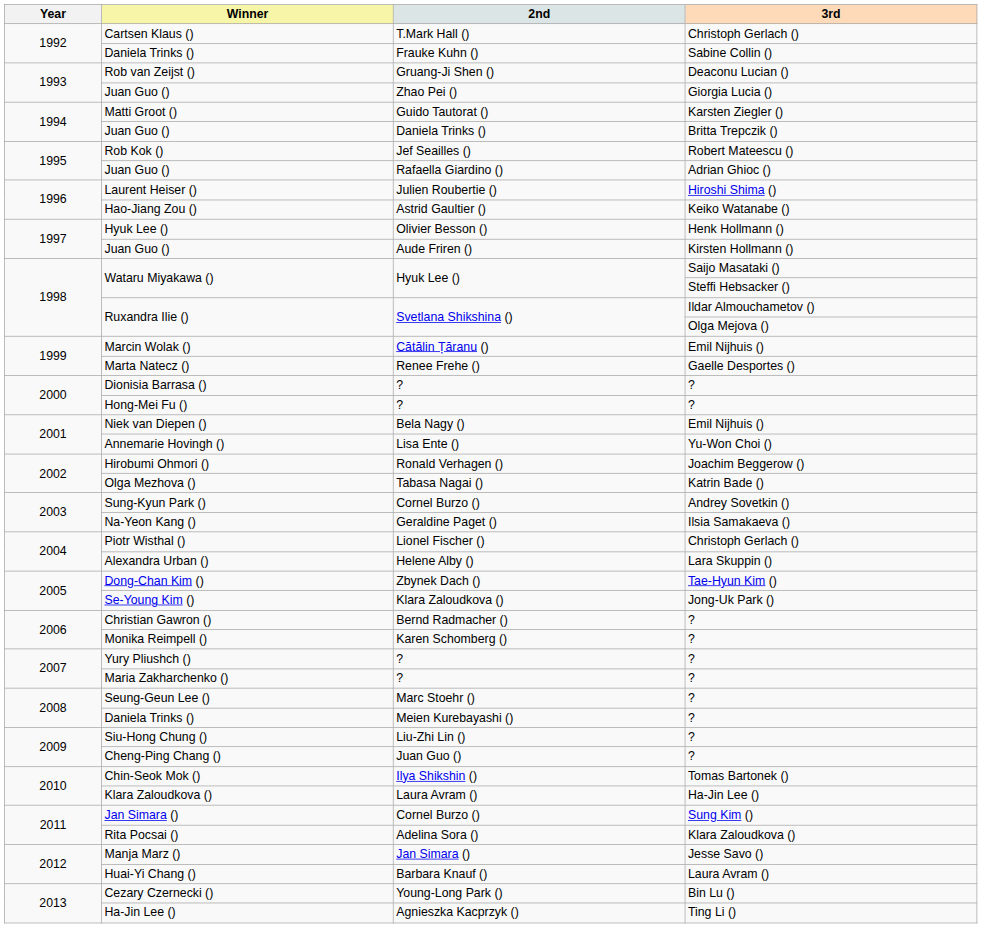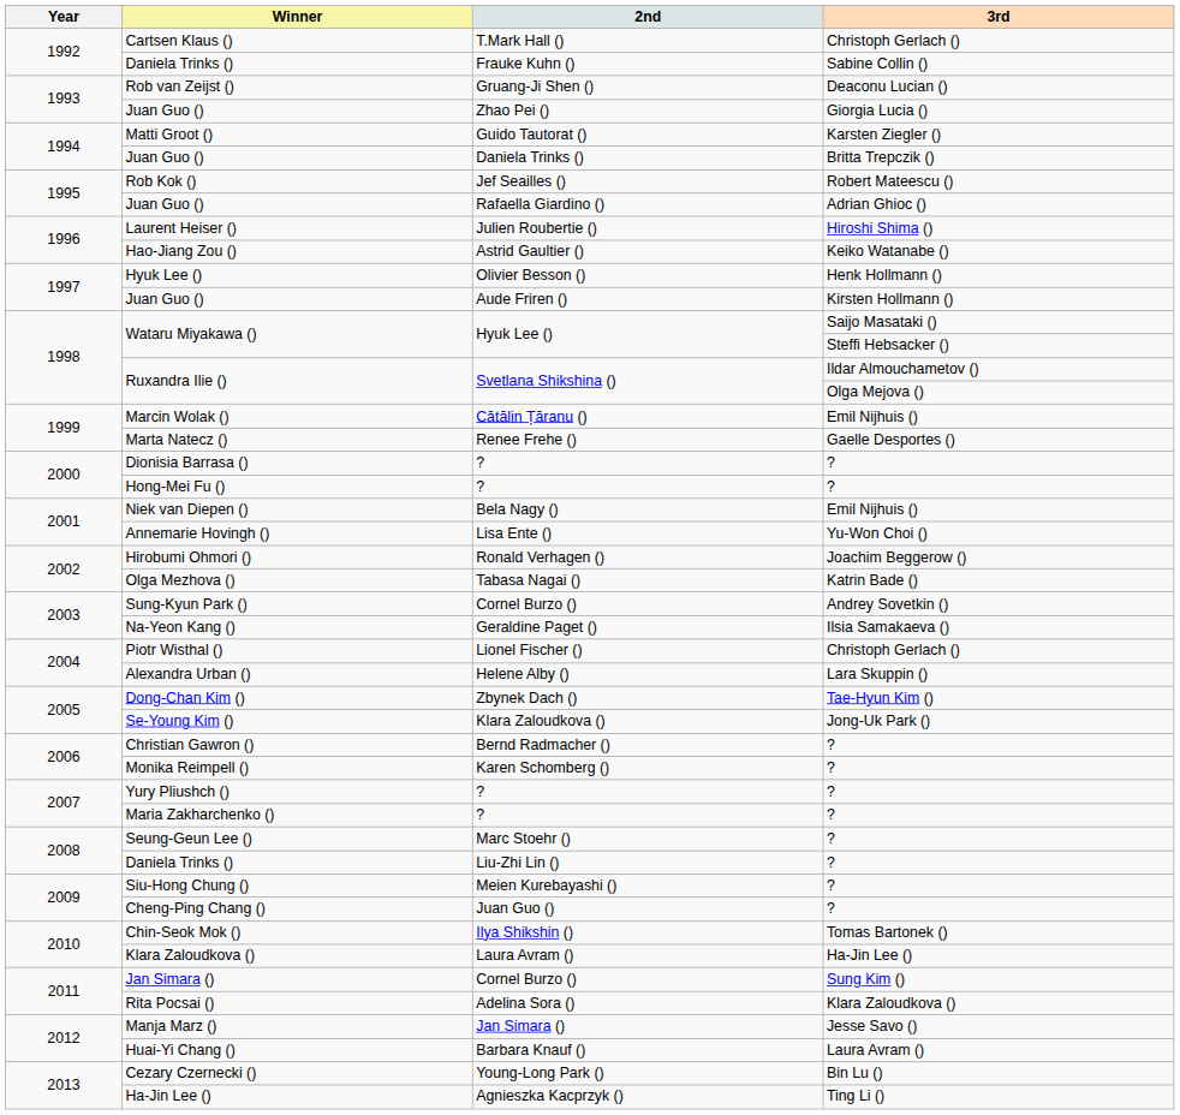Daniela Trinks () / ? | 2nd: Meien Kurebayashi () -> Liu-Zhi Lin ()
Siu-Hong Chung () | 2nd: Liu-Zhi Lin () -> Meien Kurebayashi ()
